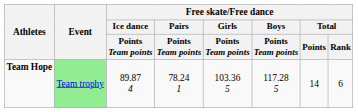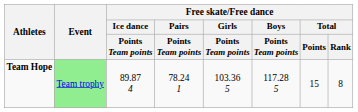Team Hope | Free skate/Free dance / Total / Points: 14 -> 15
Team Hope | Free skate/Free dance / Total / Rank: 6 -> 8
